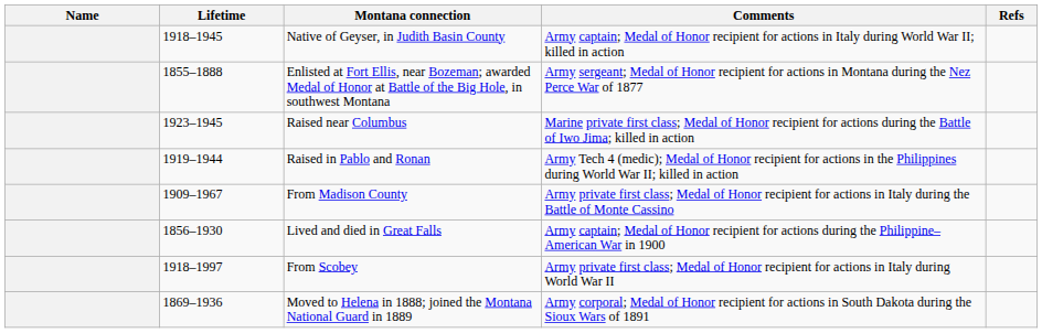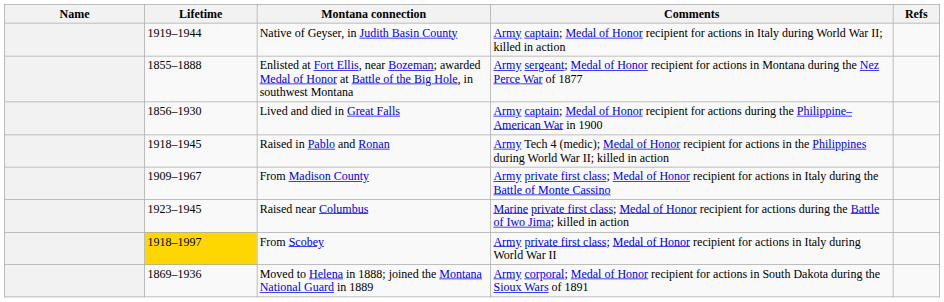Native of Geyser, in Judith Basin County | Lifetime: 1918–1945 -> 1919–1944
rows swapped: Lived and died in Great Falls <-> Raised near Columbus
Raised in Pablo and Ronan | Lifetime: 1919–1944 -> 1918–1945
From Scobey | Lifetime: no background -> gold background
